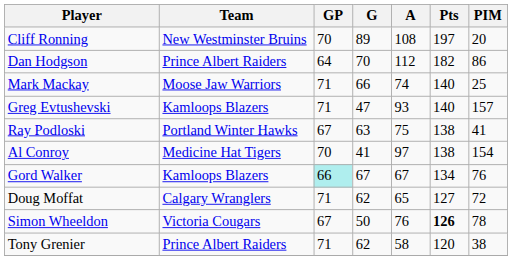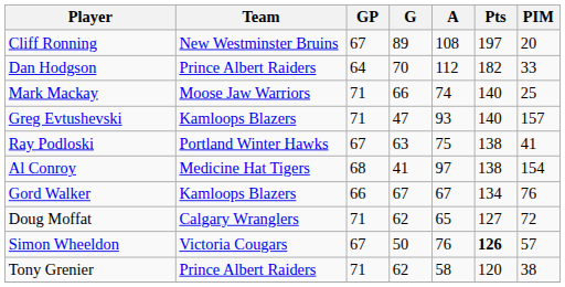Cliff Ronning | GP: 70 -> 67
Dan Hodgson | PIM: 86 -> 33
Al Conroy | GP: 70 -> 68
Gord Walker | GP: paleturquoise background -> no background
Simon Wheeldon | PIM: 78 -> 57
